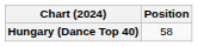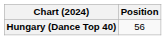Hungary (Dance Top 40) | Position: 58 -> 56
